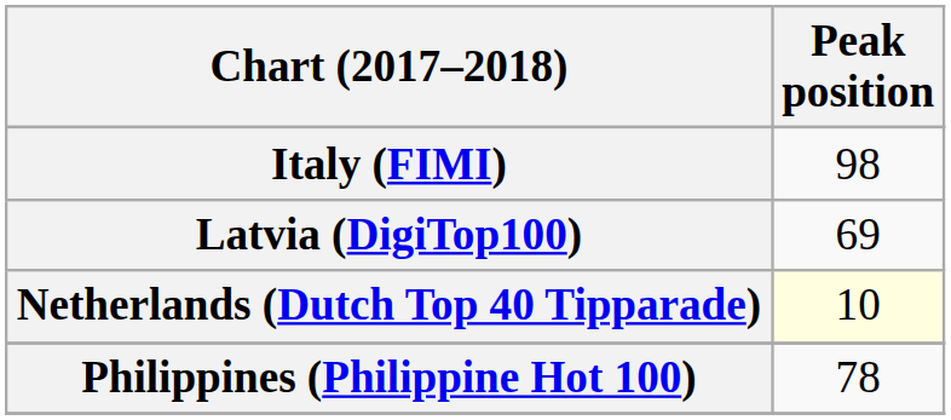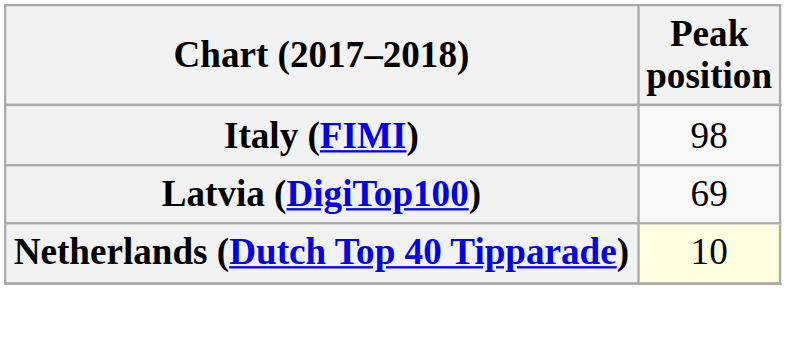- row: Philippines (Philippine Hot 100) | 78
